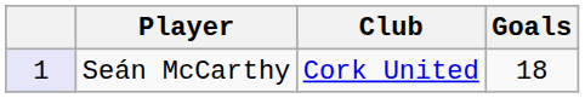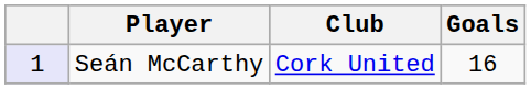Seán McCarthy | Goals: 18 -> 16
